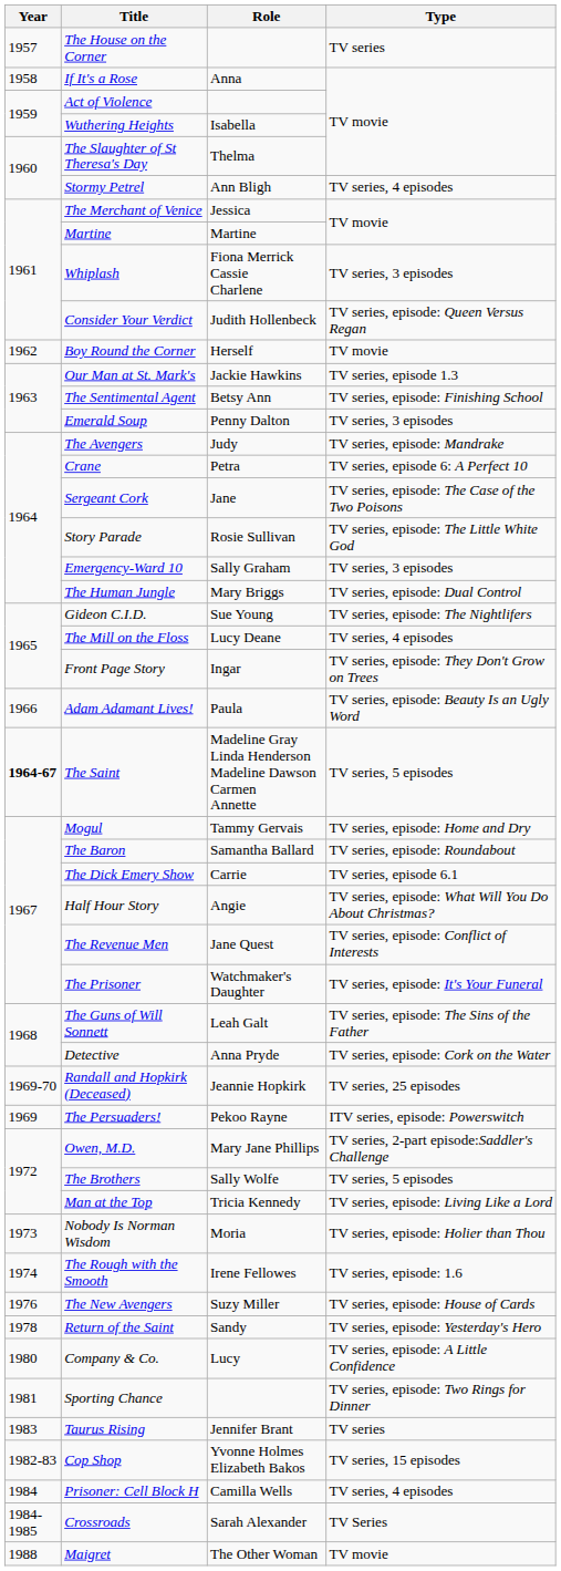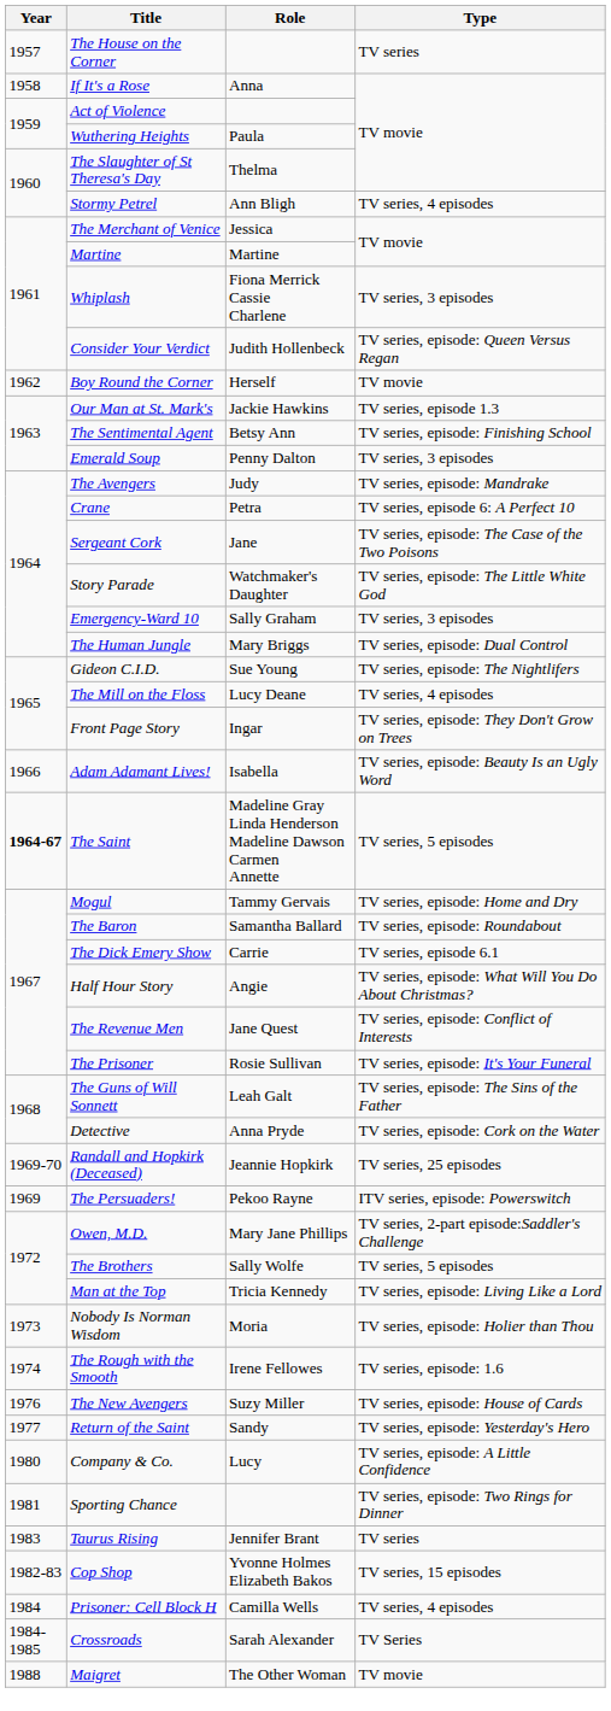Wuthering Heights | Role: Isabella -> Paula
Story Parade | Role: Rosie Sullivan -> Watchmaker's Daughter
Adam Adamant Lives! | Role: Paula -> Isabella
The Prisoner | Role: Watchmaker's Daughter -> Rosie Sullivan
Return of the Saint | Year: 1978 -> 1977
